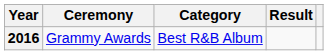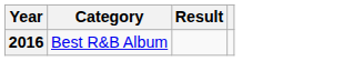- column: Ceremony | Grammy Awards
